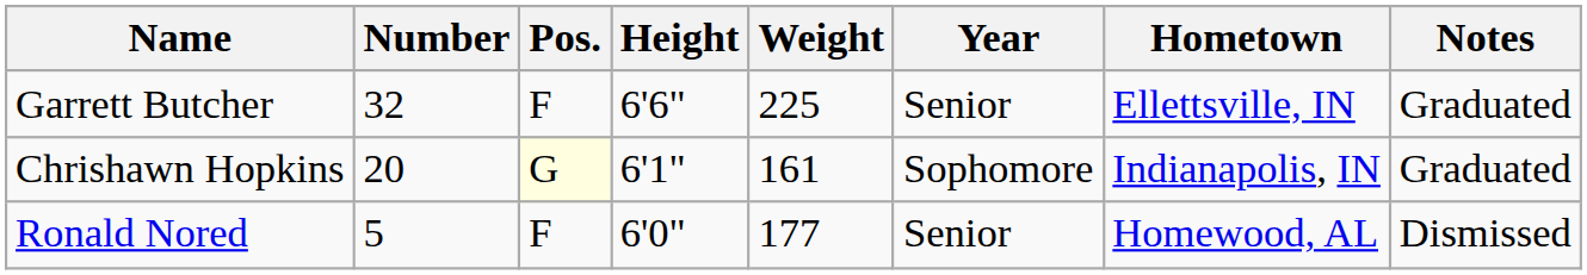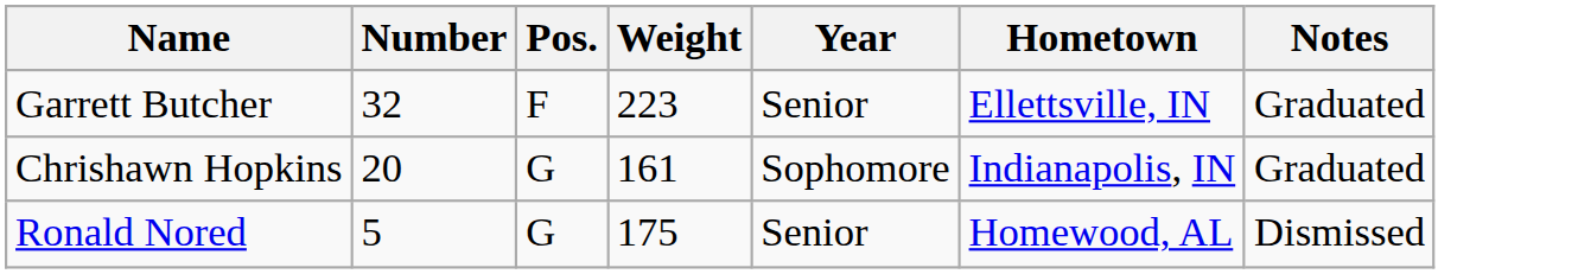- column: Height | 6'6" | 6'1" | 6'0"
Garrett Butcher | Weight: 225 -> 223
Chrishawn Hopkins | Pos.: lightyellow background -> no background
Ronald Nored | Pos.: F -> G
Ronald Nored | Weight: 177 -> 175
